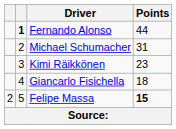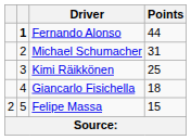Kimi Räikkönen | Points: 23 -> 25
Felipe Massa | Points: bold -> normal
